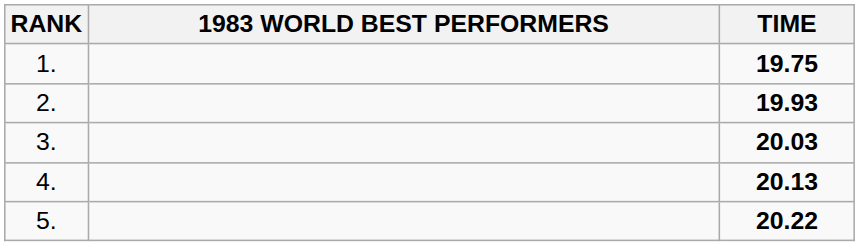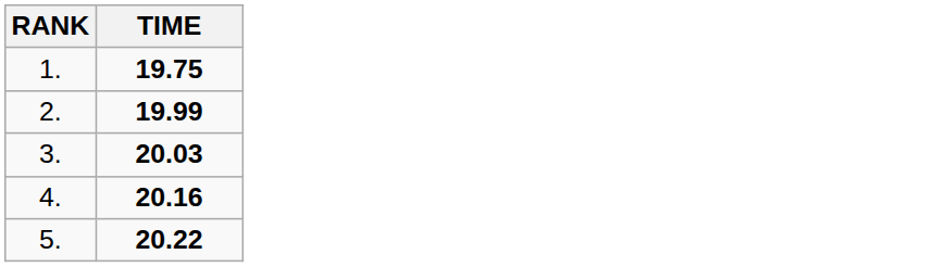- column: 1983 WORLD BEST PERFORMERS
2. | TIME: 19.93 -> 19.99
4. | TIME: 20.13 -> 20.16
